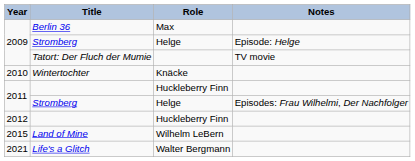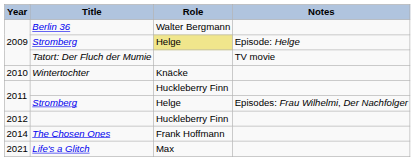Berlin 36 | Role: Max -> Walter Bergmann
2009 / Stromberg | Role: no background -> khaki background
+ row: 2014 | The Chosen Ones | Frank Hoffmann
- row: 2015 | Land of Mine | Wilhelm LeBern
Life's a Glitch | Role: Walter Bergmann -> Max
